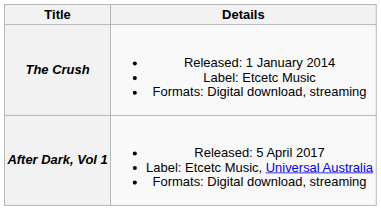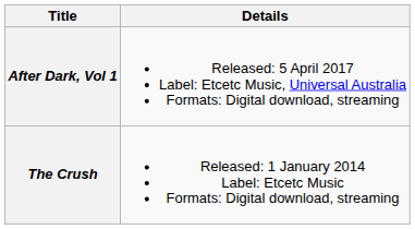rows swapped: The Crush <-> After Dark, Vol 1
